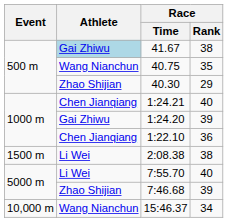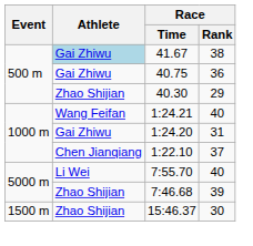40.75 | Athlete: Wang Nianchun -> Gai Zhiwu
40.75 | Race / Rank: 35 -> 36
1:24.21 | Athlete: Chen Jianqiang -> Wang Feifan
1:24.20 | Race / Rank: 39 -> 31
1:22.10 | Race / Rank: 36 -> 37
- row: 1500 m | Li Wei | 2:08.38 | 38
15:46.37 | Event: 10,000 m -> 1500 m
15:46.37 | Athlete: Wang Nianchun -> Zhao Shijian
15:46.37 | Race / Rank: 34 -> 30
